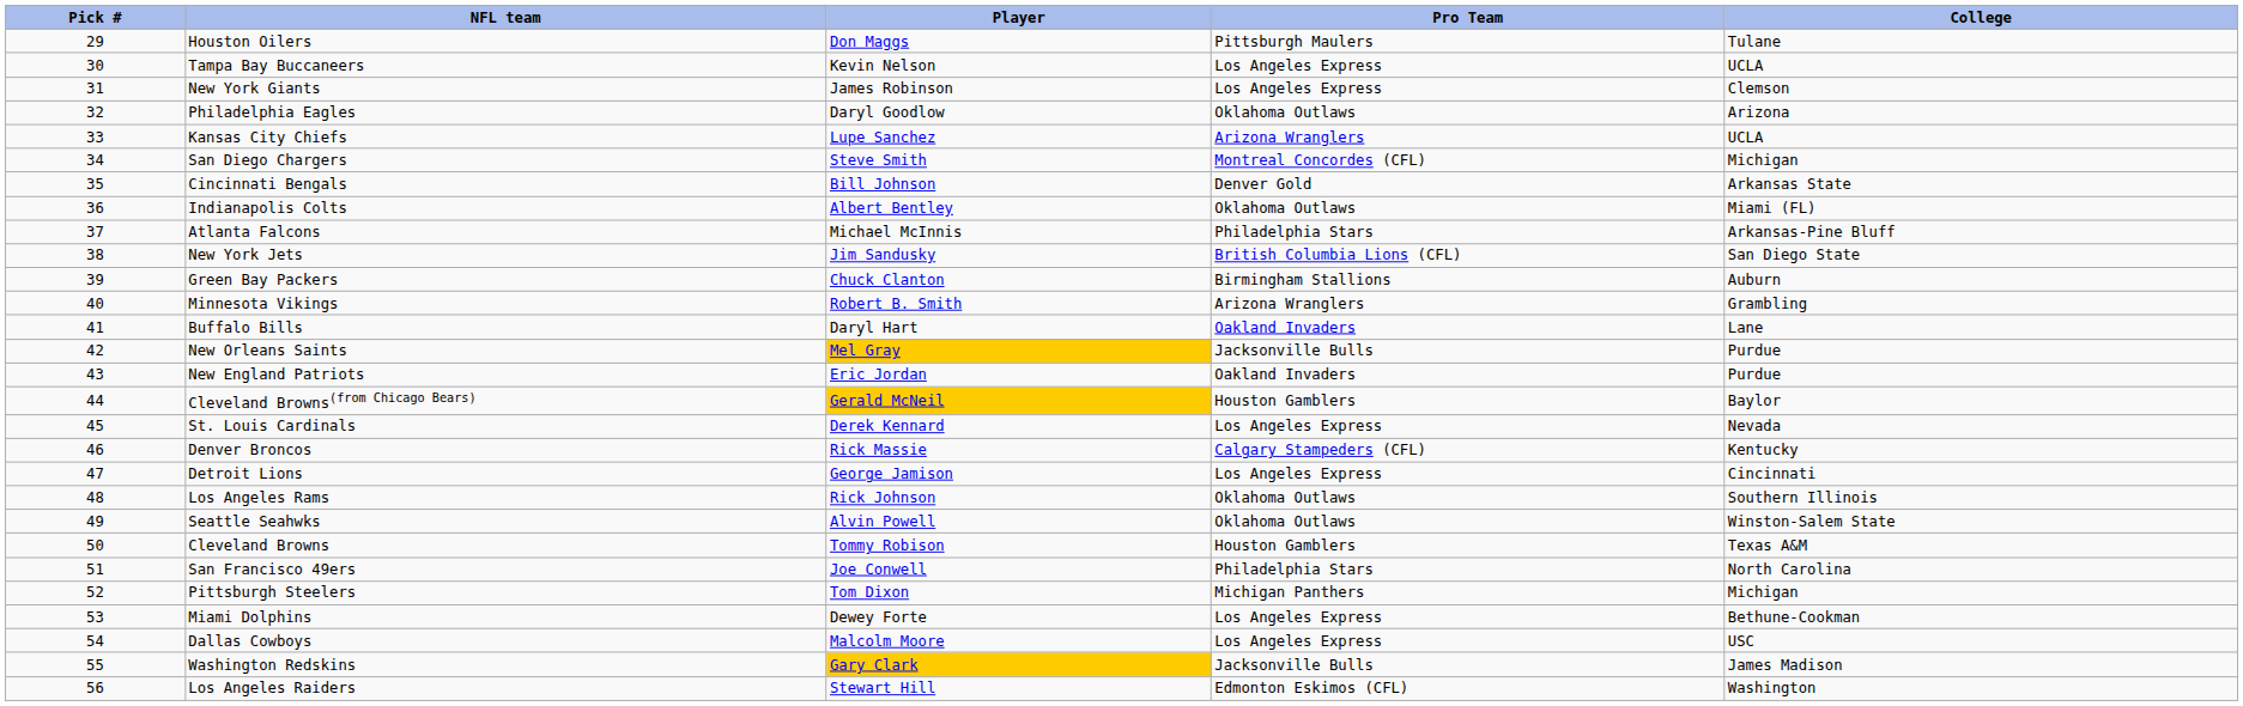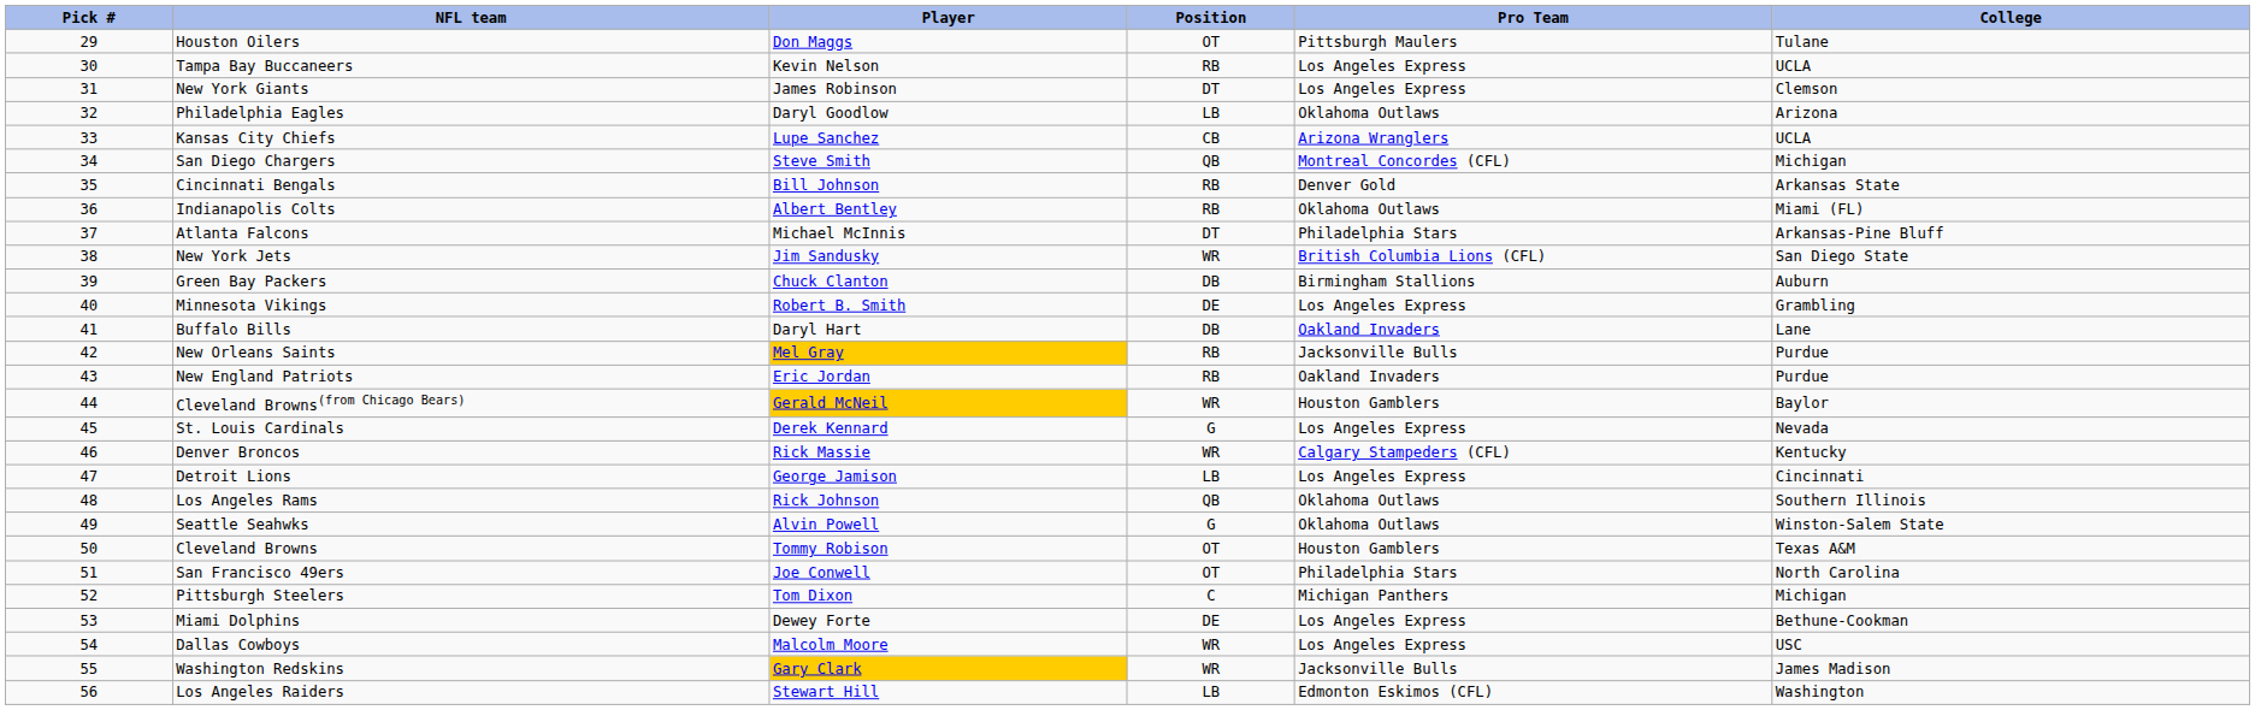+ column: Position | OT | RB | DT | LB | CB | QB | RB | RB | DT | WR | DB | DE | DB | RB | RB | WR | G | WR | LB | QB | G | OT | OT | C | DE | WR | WR | LB
Minnesota Vikings | Pro Team: Arizona Wranglers -> Los Angeles Express
